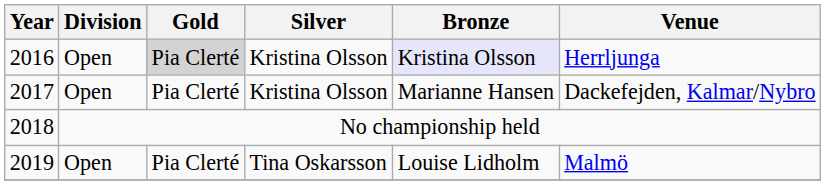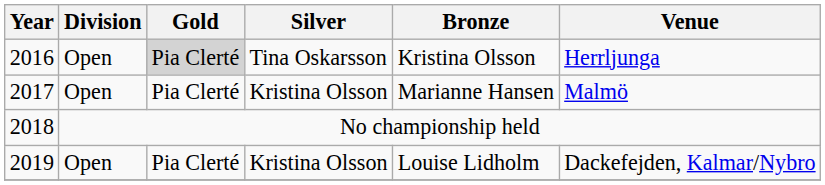2016 | Silver: Kristina Olsson -> Tina Oskarsson
2016 | Bronze: lavender background -> no background
2017 | Venue: Dackefejden, Kalmar/Nybro -> Malmö
2019 | Silver: Tina Oskarsson -> Kristina Olsson
2019 | Venue: Malmö -> Dackefejden, Kalmar/Nybro
